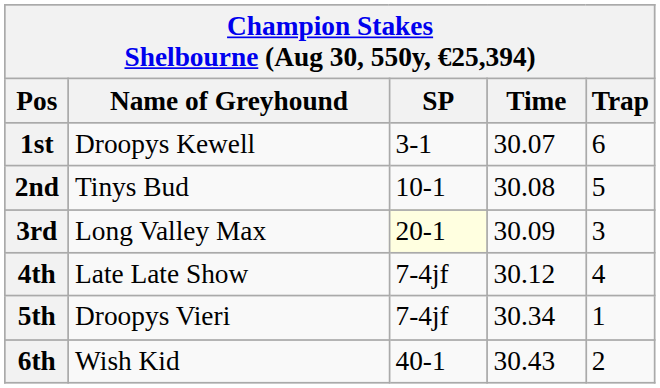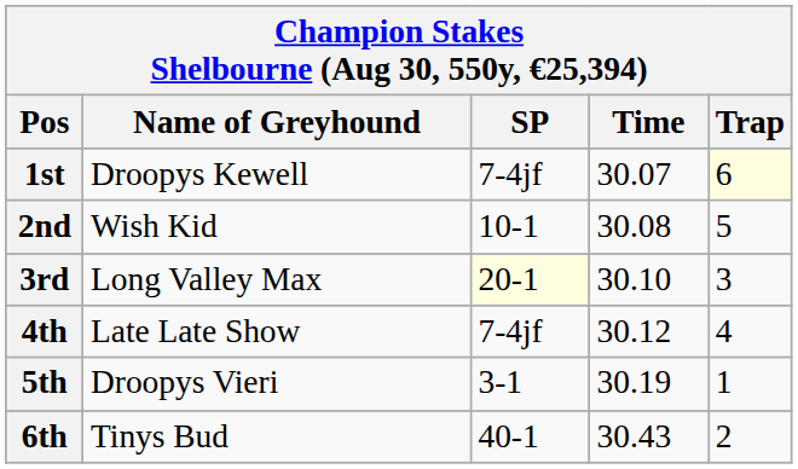1st | SP: 3-1 -> 7-4jf
1st | Trap: no background -> lightyellow background
2nd | Name of Greyhound: Tinys Bud -> Wish Kid
3rd | Time: 30.09 -> 30.10
5th | SP: 7-4jf -> 3-1
5th | Time: 30.34 -> 30.19
6th | Name of Greyhound: Wish Kid -> Tinys Bud
